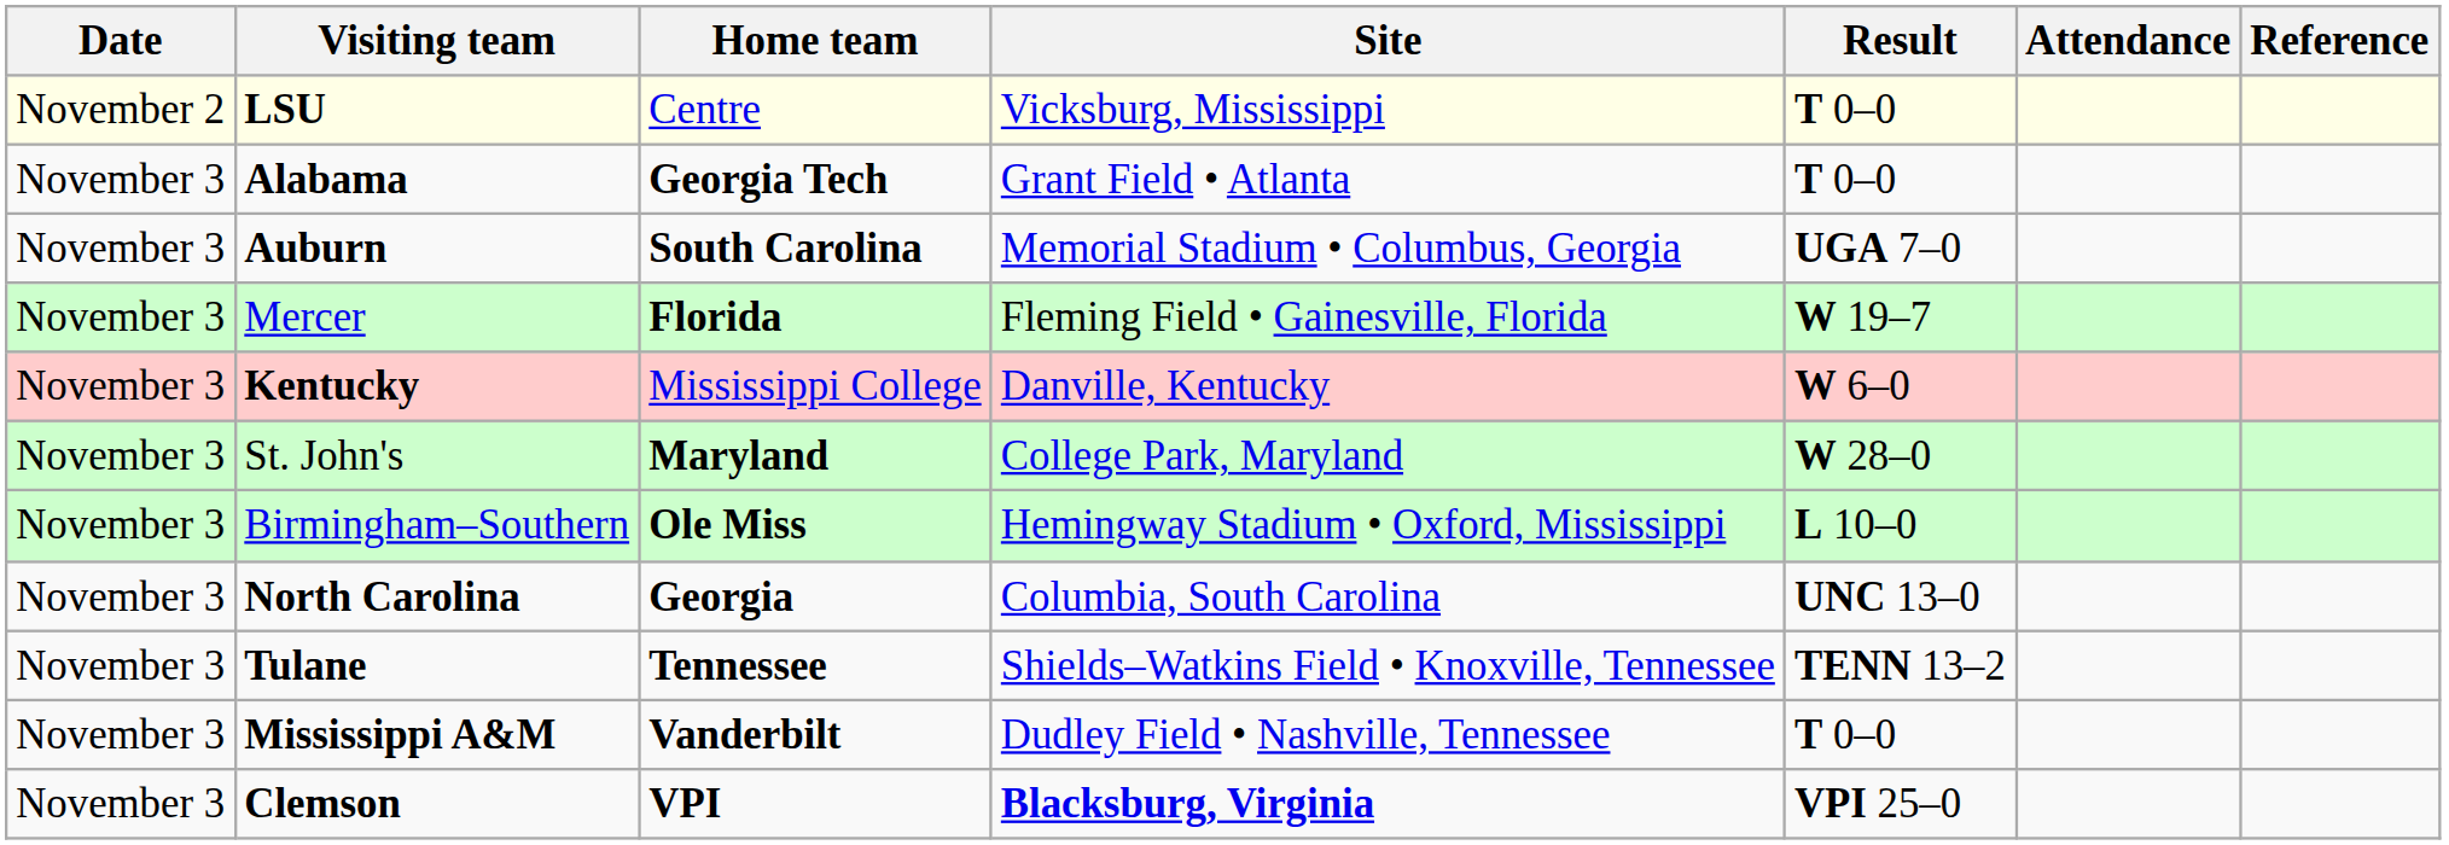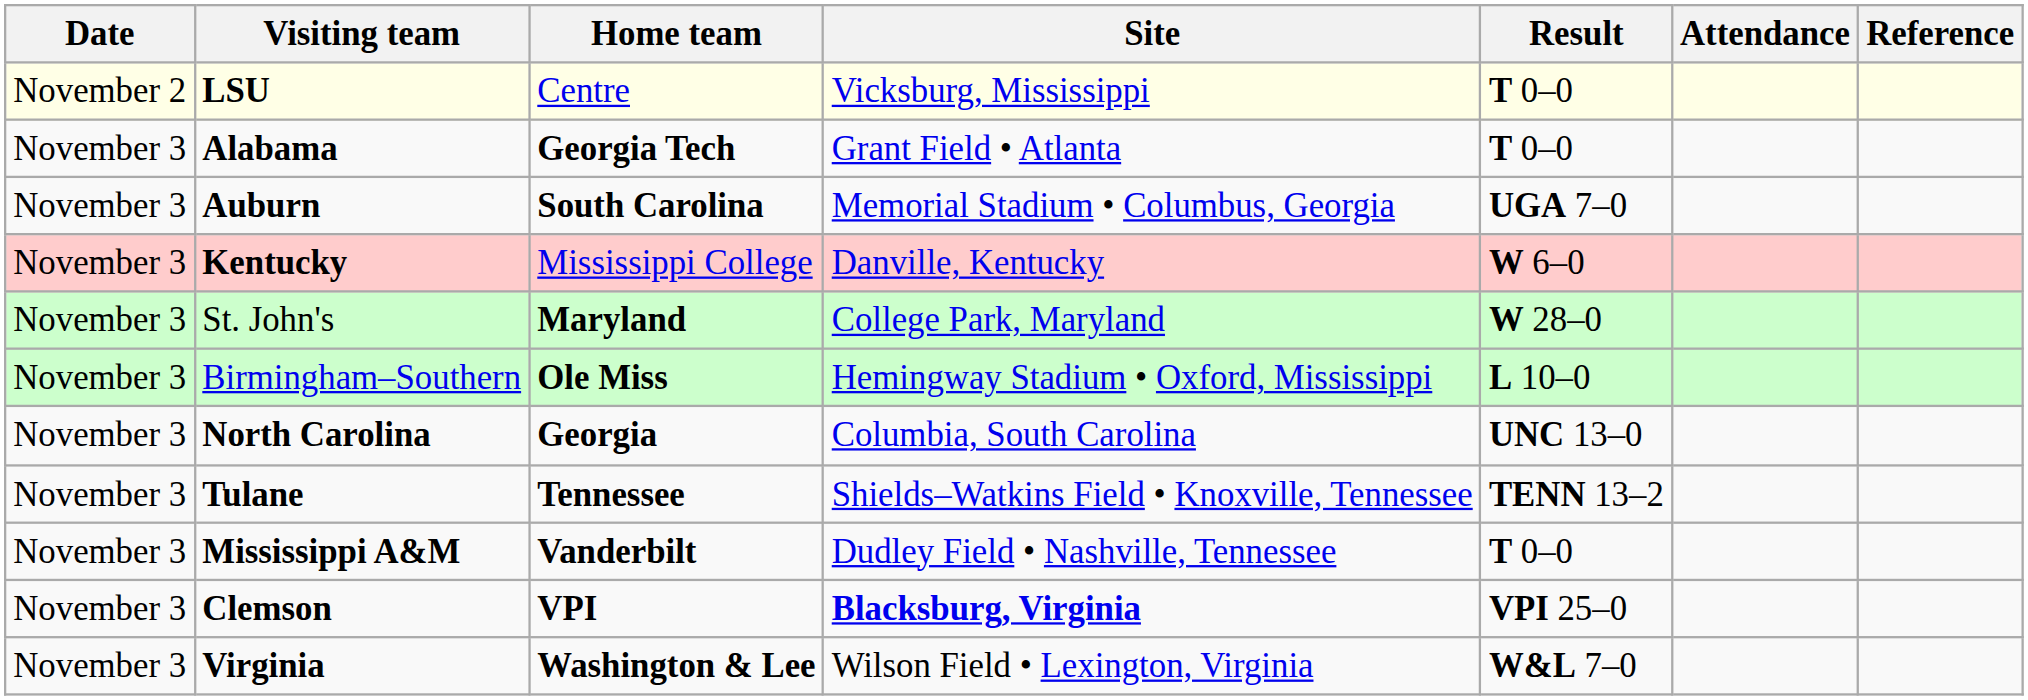- row: November 3 | Mercer | Florida | Fleming Field • Gainesville, Florida | W 19–7
+ row: November 3 | Virginia | Washington & Lee | Wilson Field • Lexington, Virginia | W&L 7–0
